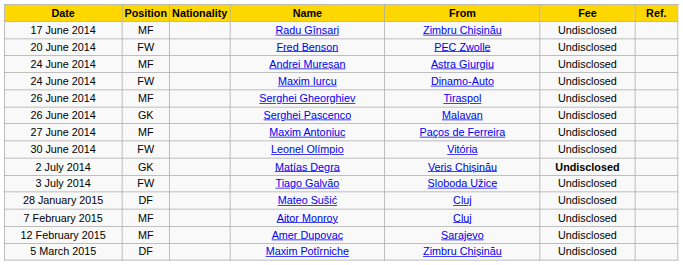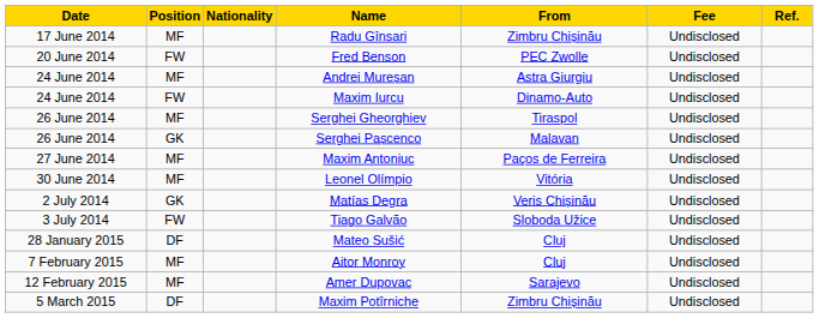Leonel Olímpio | Position: FW -> MF
Matías Degra | Fee: bold -> normal
